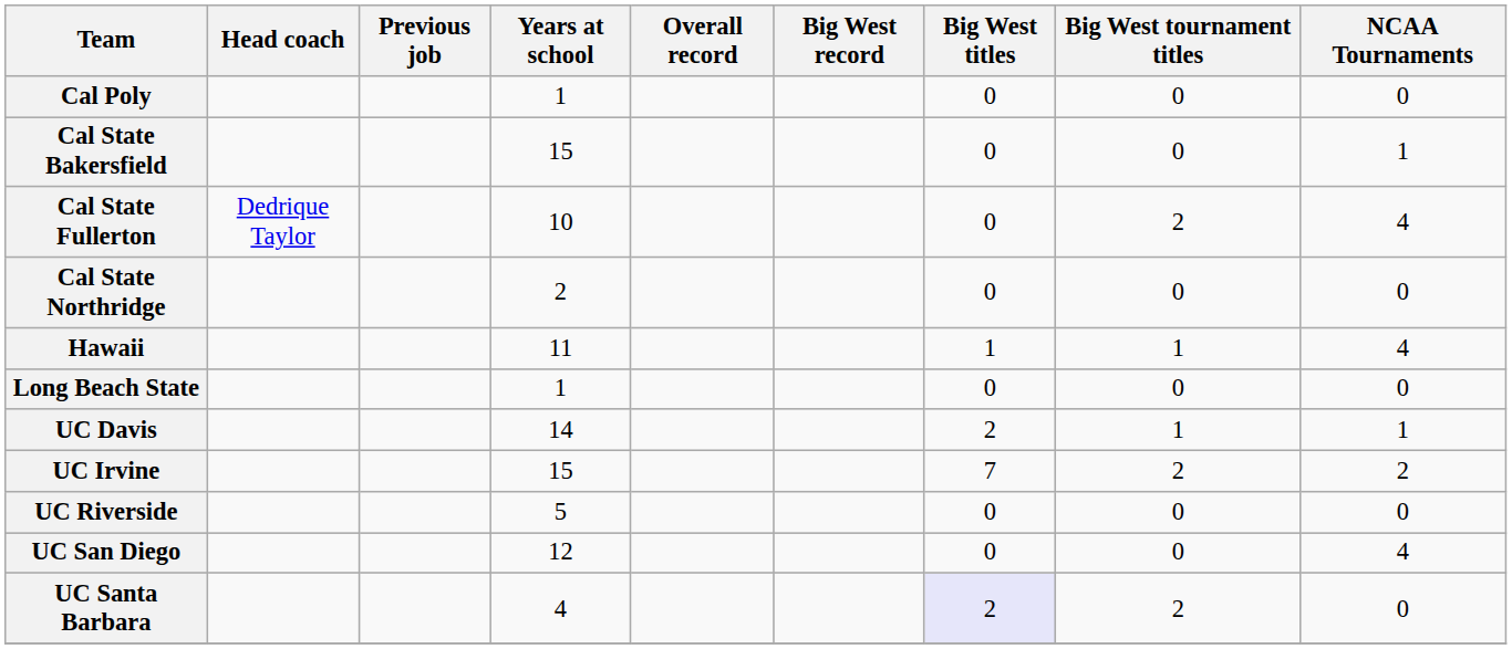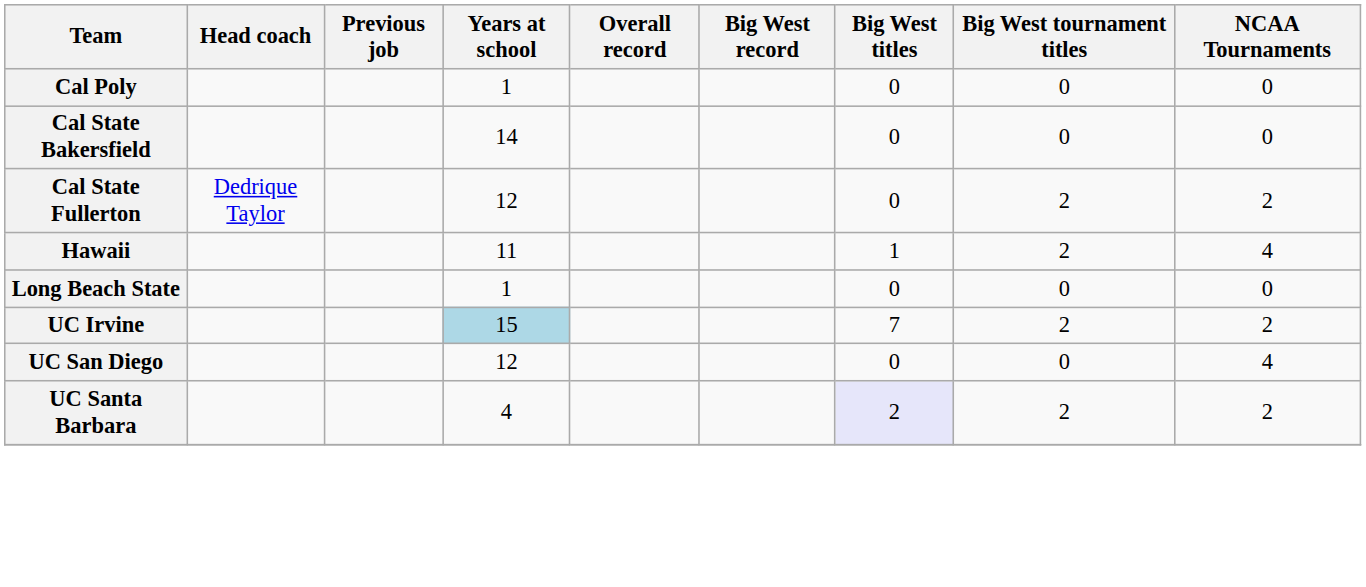Cal State Bakersfield | Years at school: 15 -> 14
Cal State Bakersfield | NCAA Tournaments: 1 -> 0
Cal State Fullerton | Years at school: 10 -> 12
Cal State Fullerton | NCAA Tournaments: 4 -> 2
- row: Cal State Northridge | 2 | 0 | 0 | 0
Hawaii | Big West tournament titles: 1 -> 2
- row: UC Davis | 14 | 2 | 1 | 1
UC Irvine | Years at school: no background -> lightblue background
- row: UC Riverside | 5 | 0 | 0 | 0
UC Santa Barbara | NCAA Tournaments: 0 -> 2
